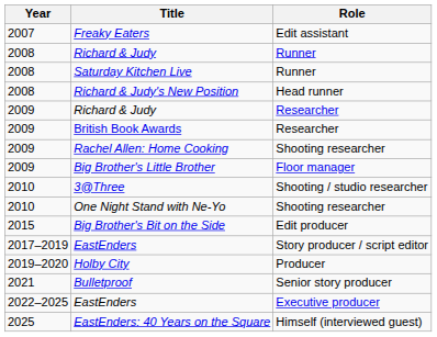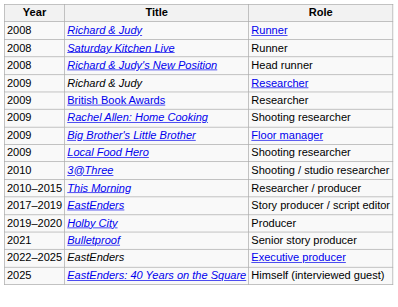- row: 2007 | Freaky Eaters | Edit assistant
+ row: 2009 | Local Food Hero | Shooting researcher
- row: 2010 | One Night Stand with Ne-Yo | Shooting researcher
+ row: 2010–2015 | This Morning | Researcher / producer
- row: 2015 | Big Brother's Bit on the Side | Edit producer
